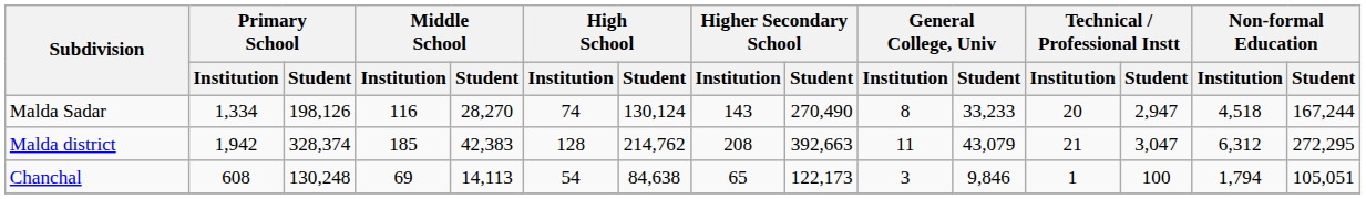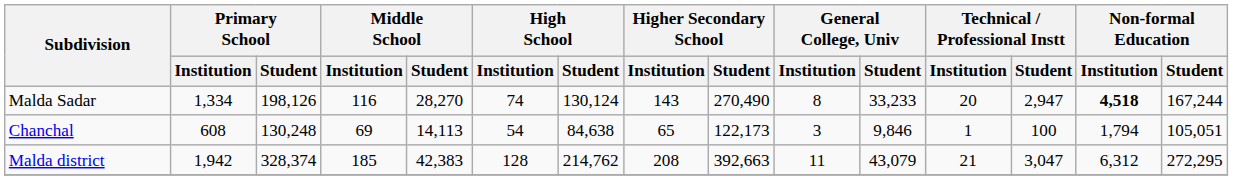Malda Sadar | Non-formal Education / Institution: normal -> bold
rows swapped: Chanchal <-> Malda district
